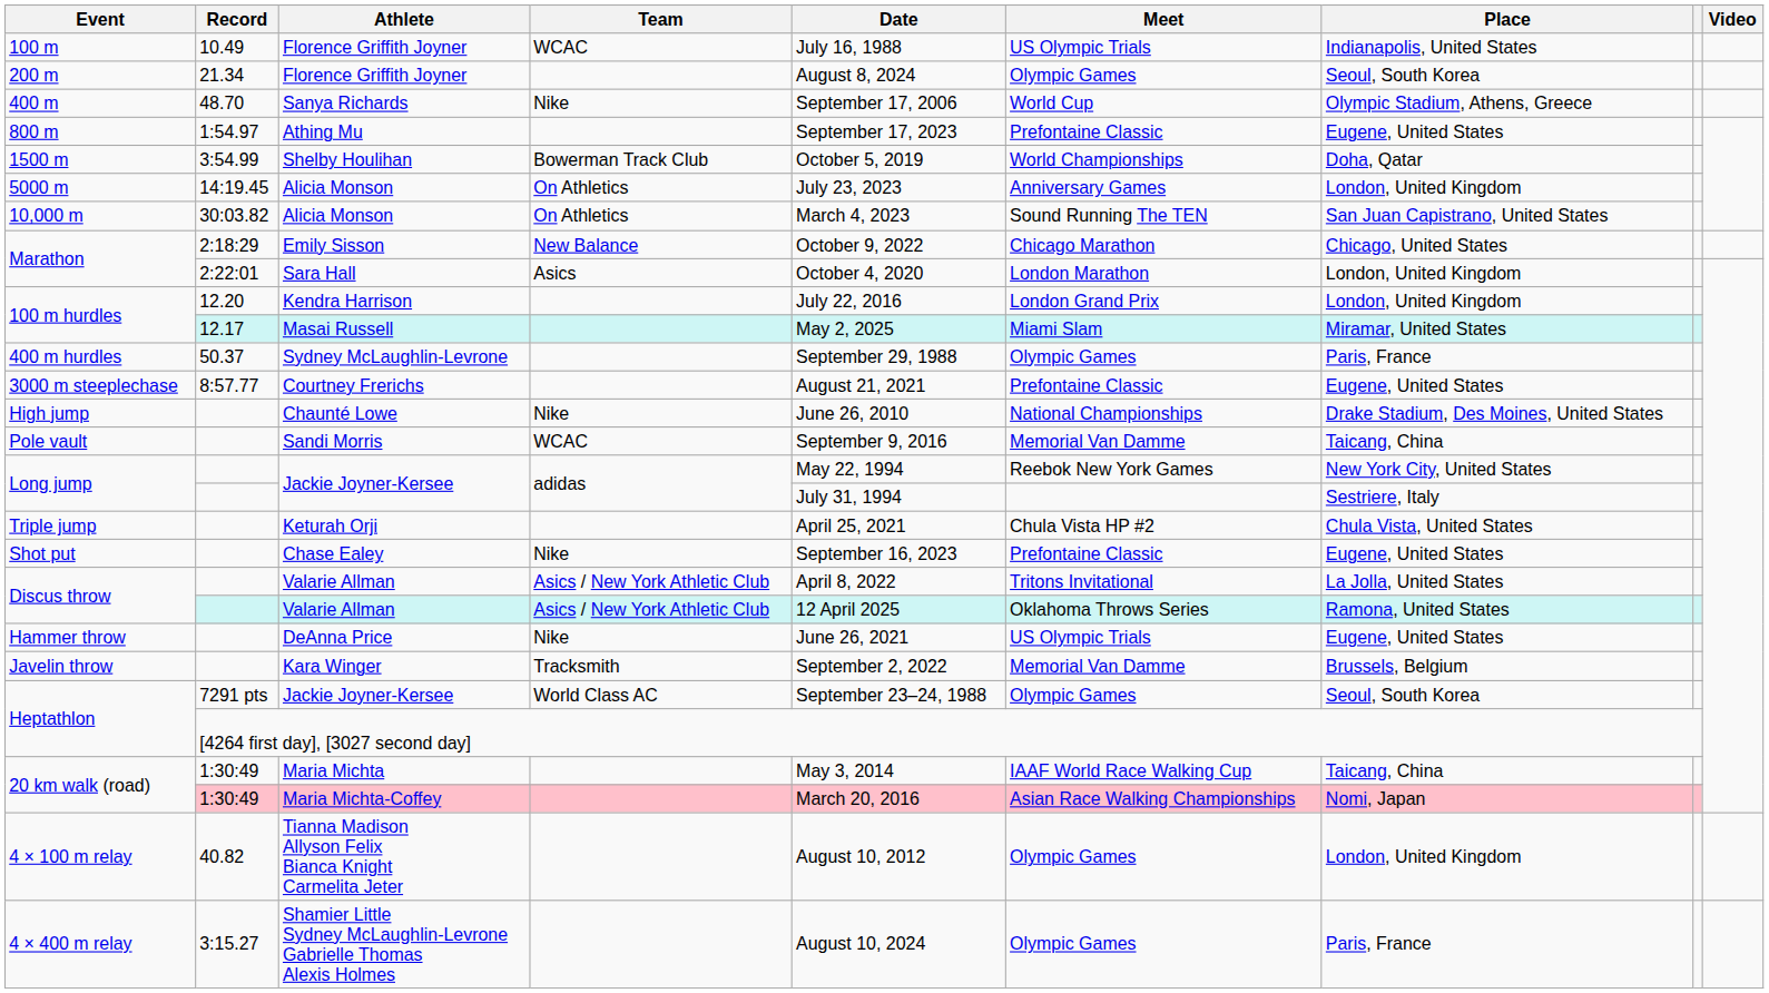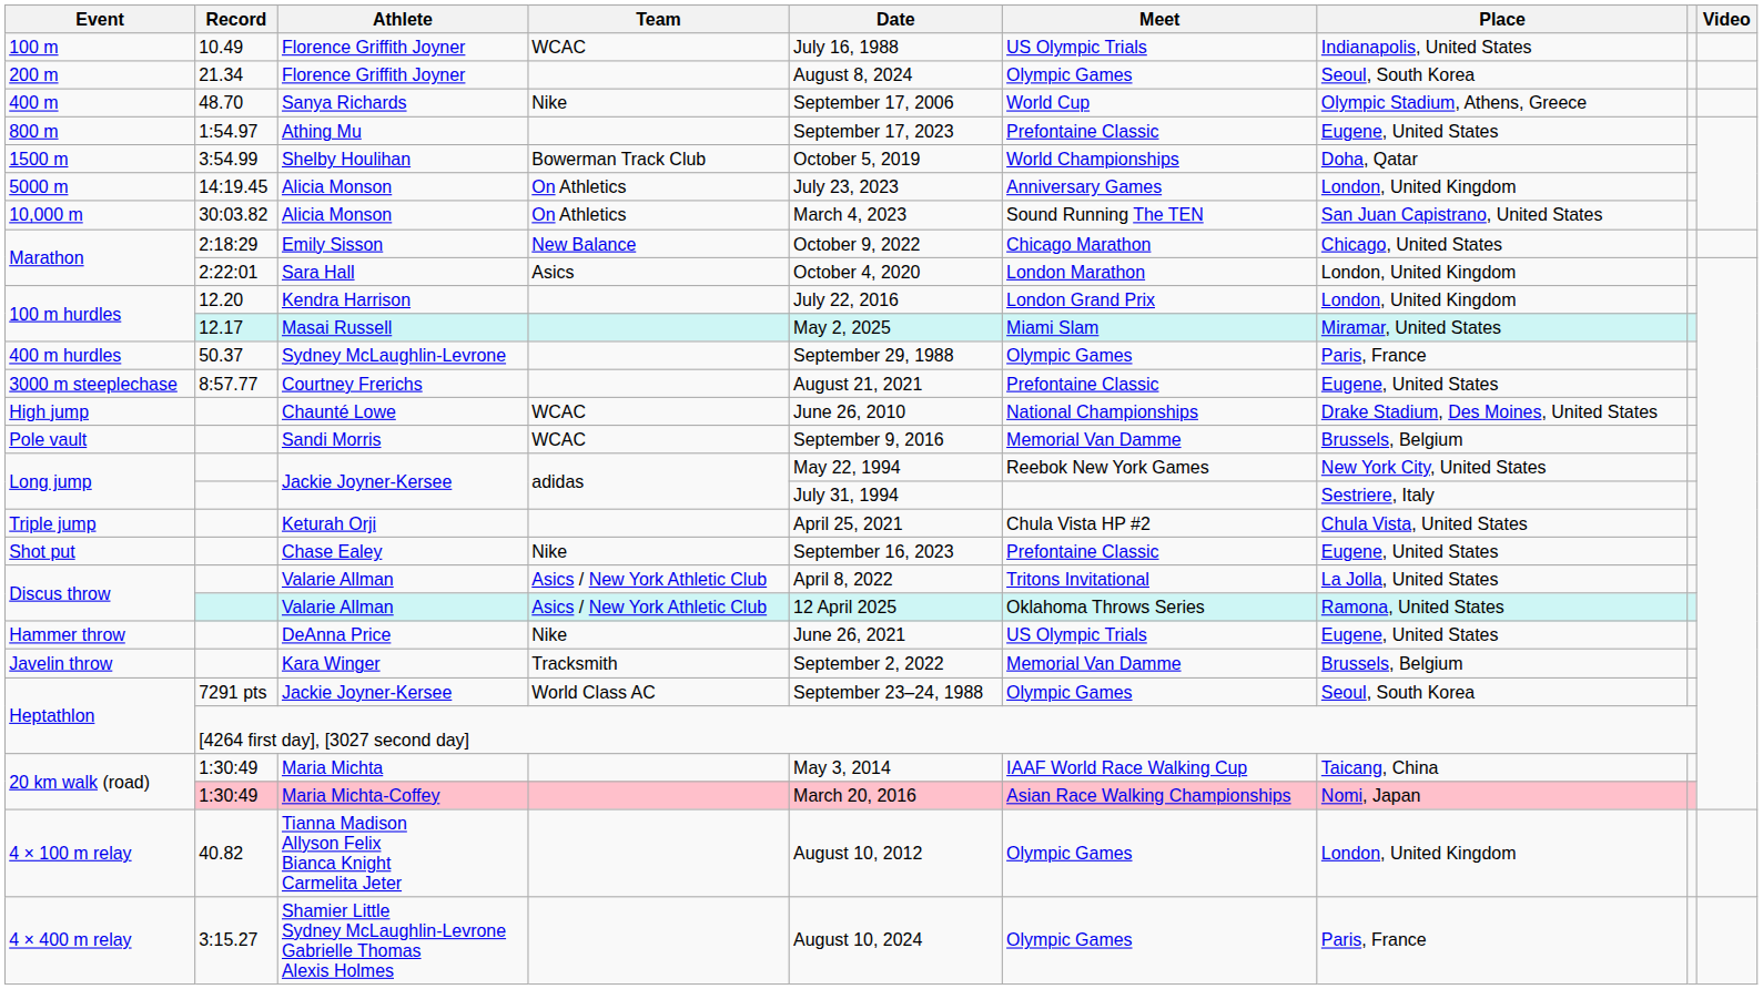Chaunté Lowe | Team: Nike -> WCAC
Sandi Morris | Place: Taicang, China -> Brussels, Belgium
